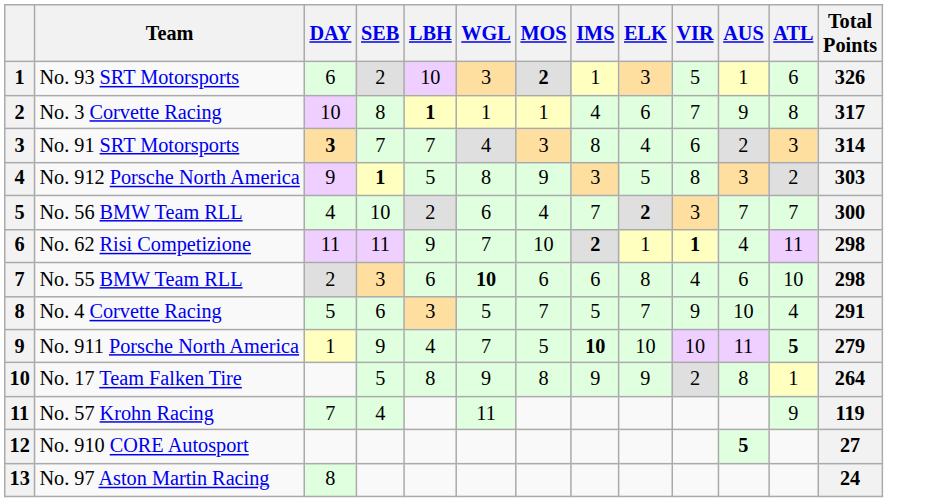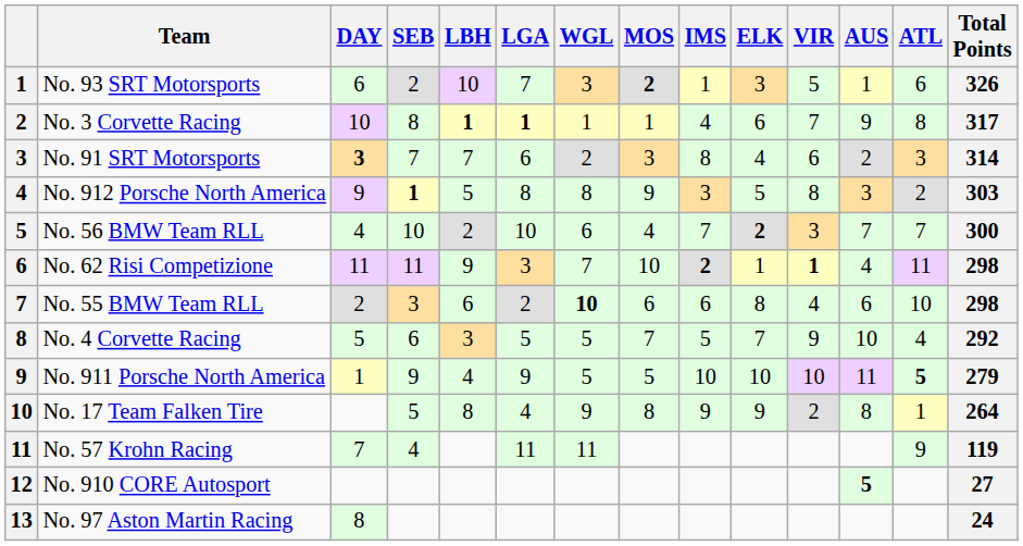+ column: LGA | 7 | 1 | 6 | 8 | 10 | 3 | 2 | 5 | 9 | 4 | 11
No. 91 SRT Motorsports | WGL: 4 -> 2
No. 4 Corvette Racing | Total Points: 291 -> 292
No. 911 Porsche North America | WGL: 7 -> 5
No. 911 Porsche North America | IMS: bold -> normal
